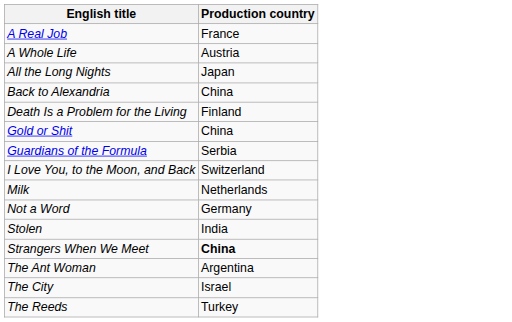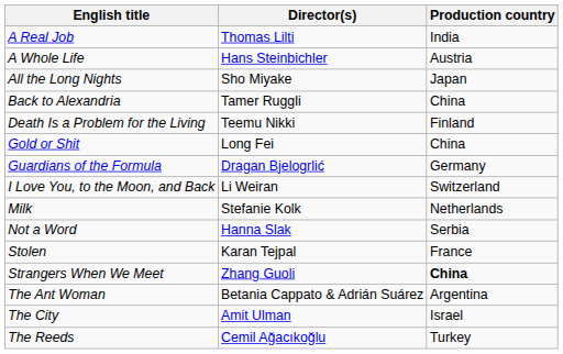+ column: Director(s) | Thomas Lilti | Hans Steinbichler | Sho Miyake | Tamer Ruggli | Teemu Nikki | Long Fei | Dragan Bjelogrlić | Li Weiran | Stefanie Kolk | Hanna Slak | Karan Tejpal | Zhang Guoli | Betania Cappato & Adrián Suárez | Amit Ulman | Cemil Ağacıkoğlu
A Real Job | Production country: France -> India
Guardians of the Formula | Production country: Serbia -> Germany
Not a Word | Production country: Germany -> Serbia
Stolen | Production country: India -> France
